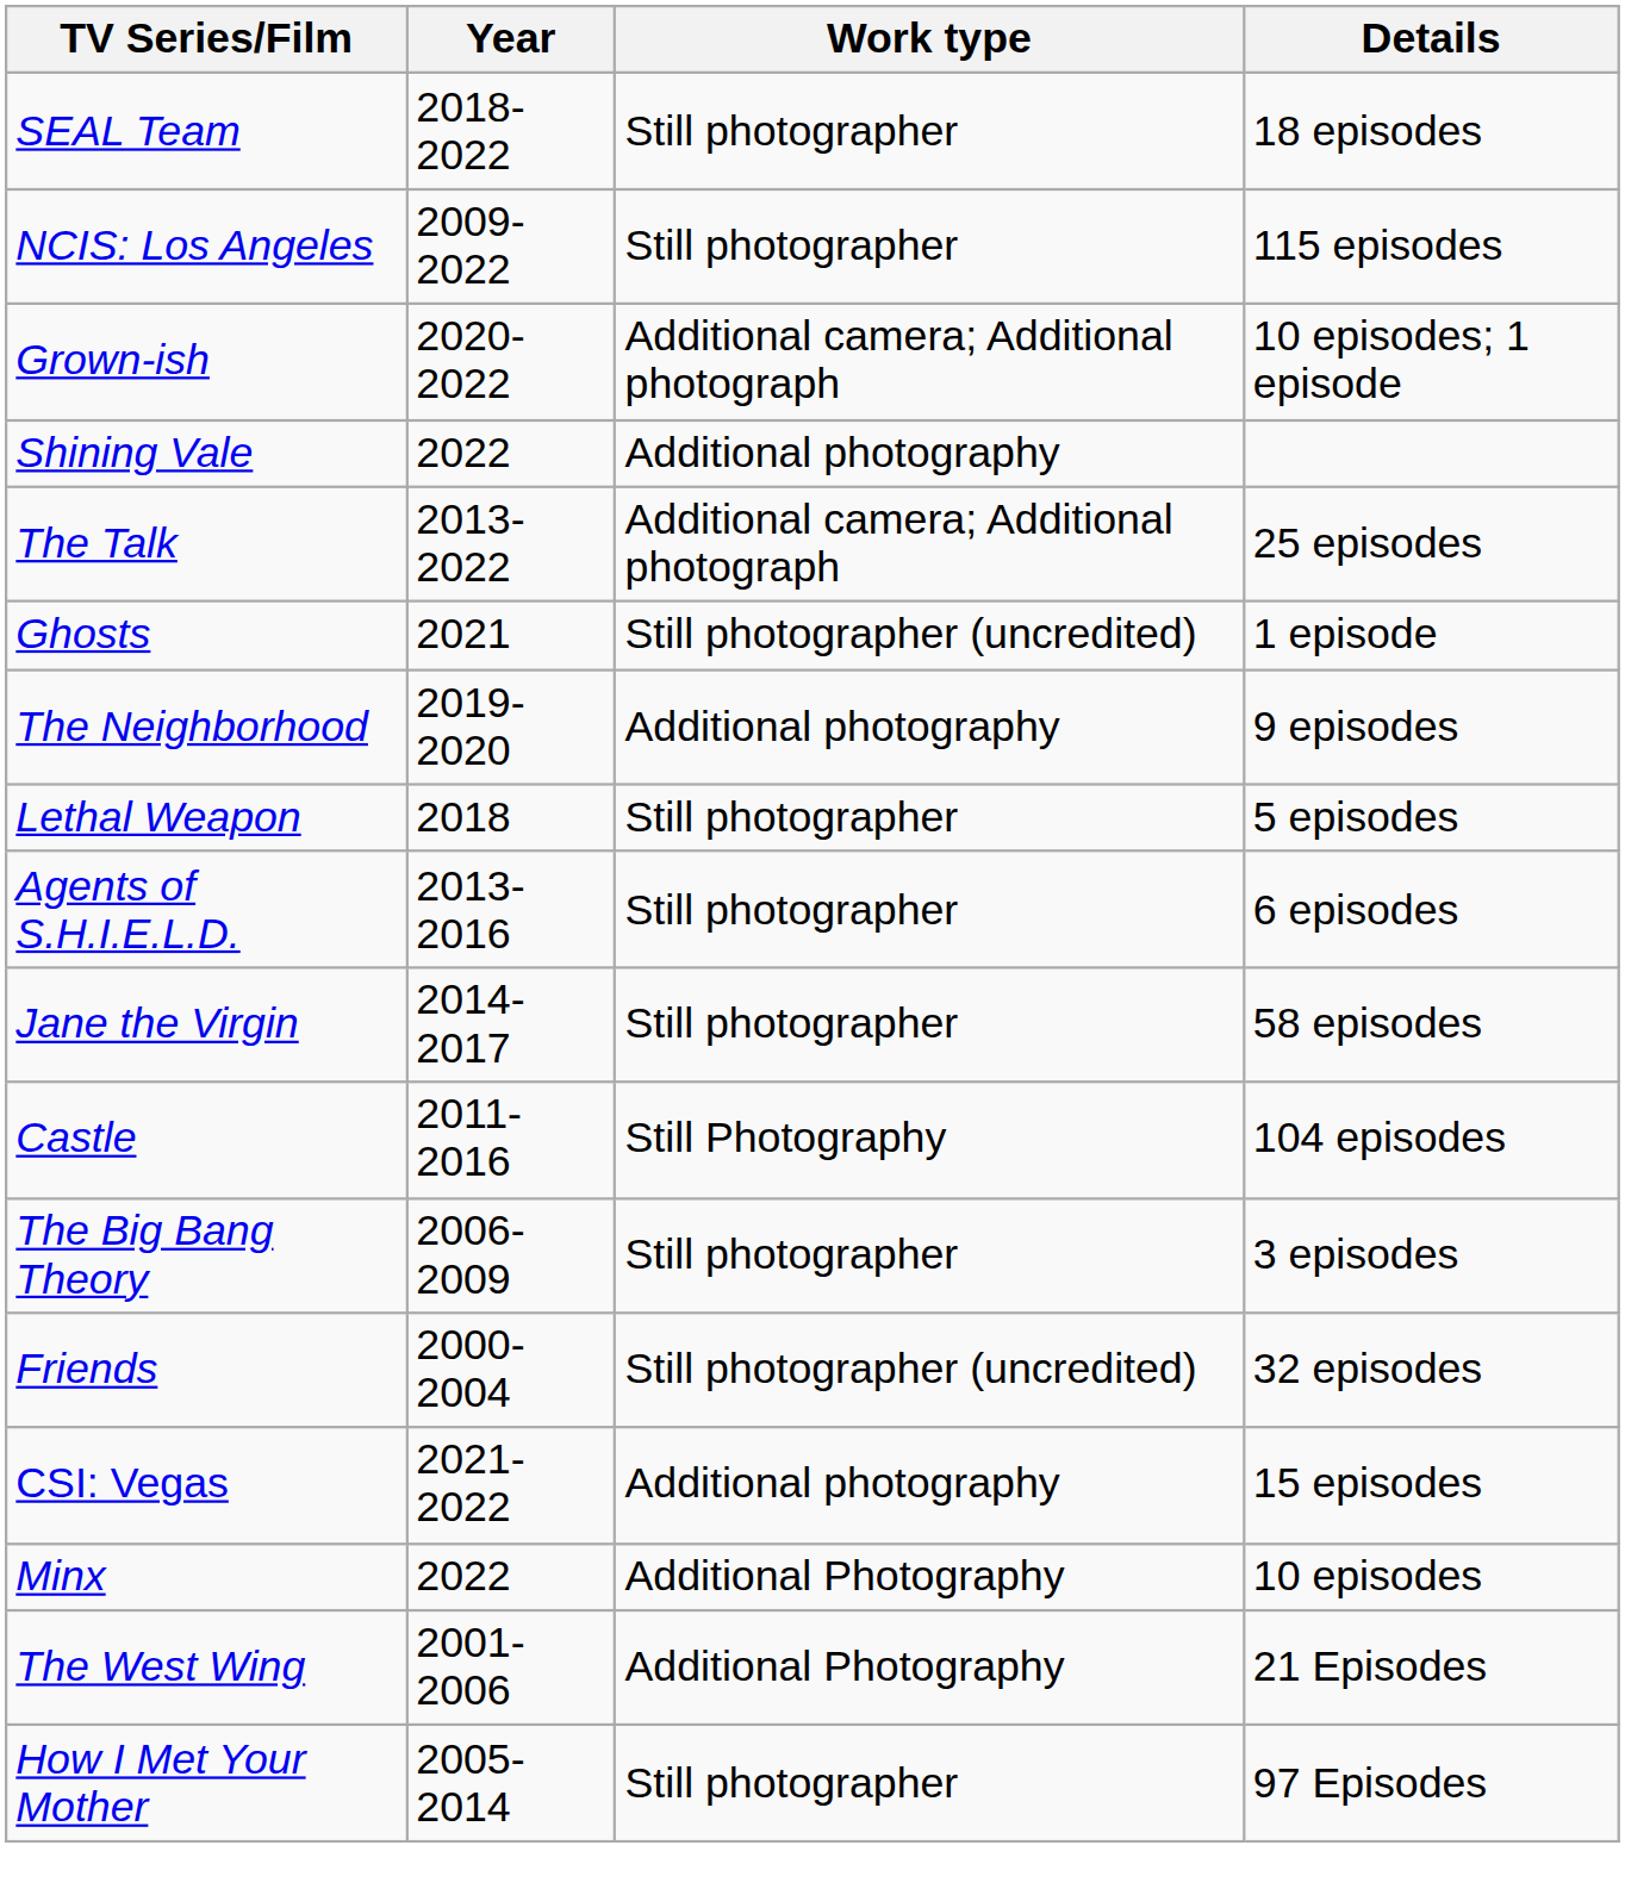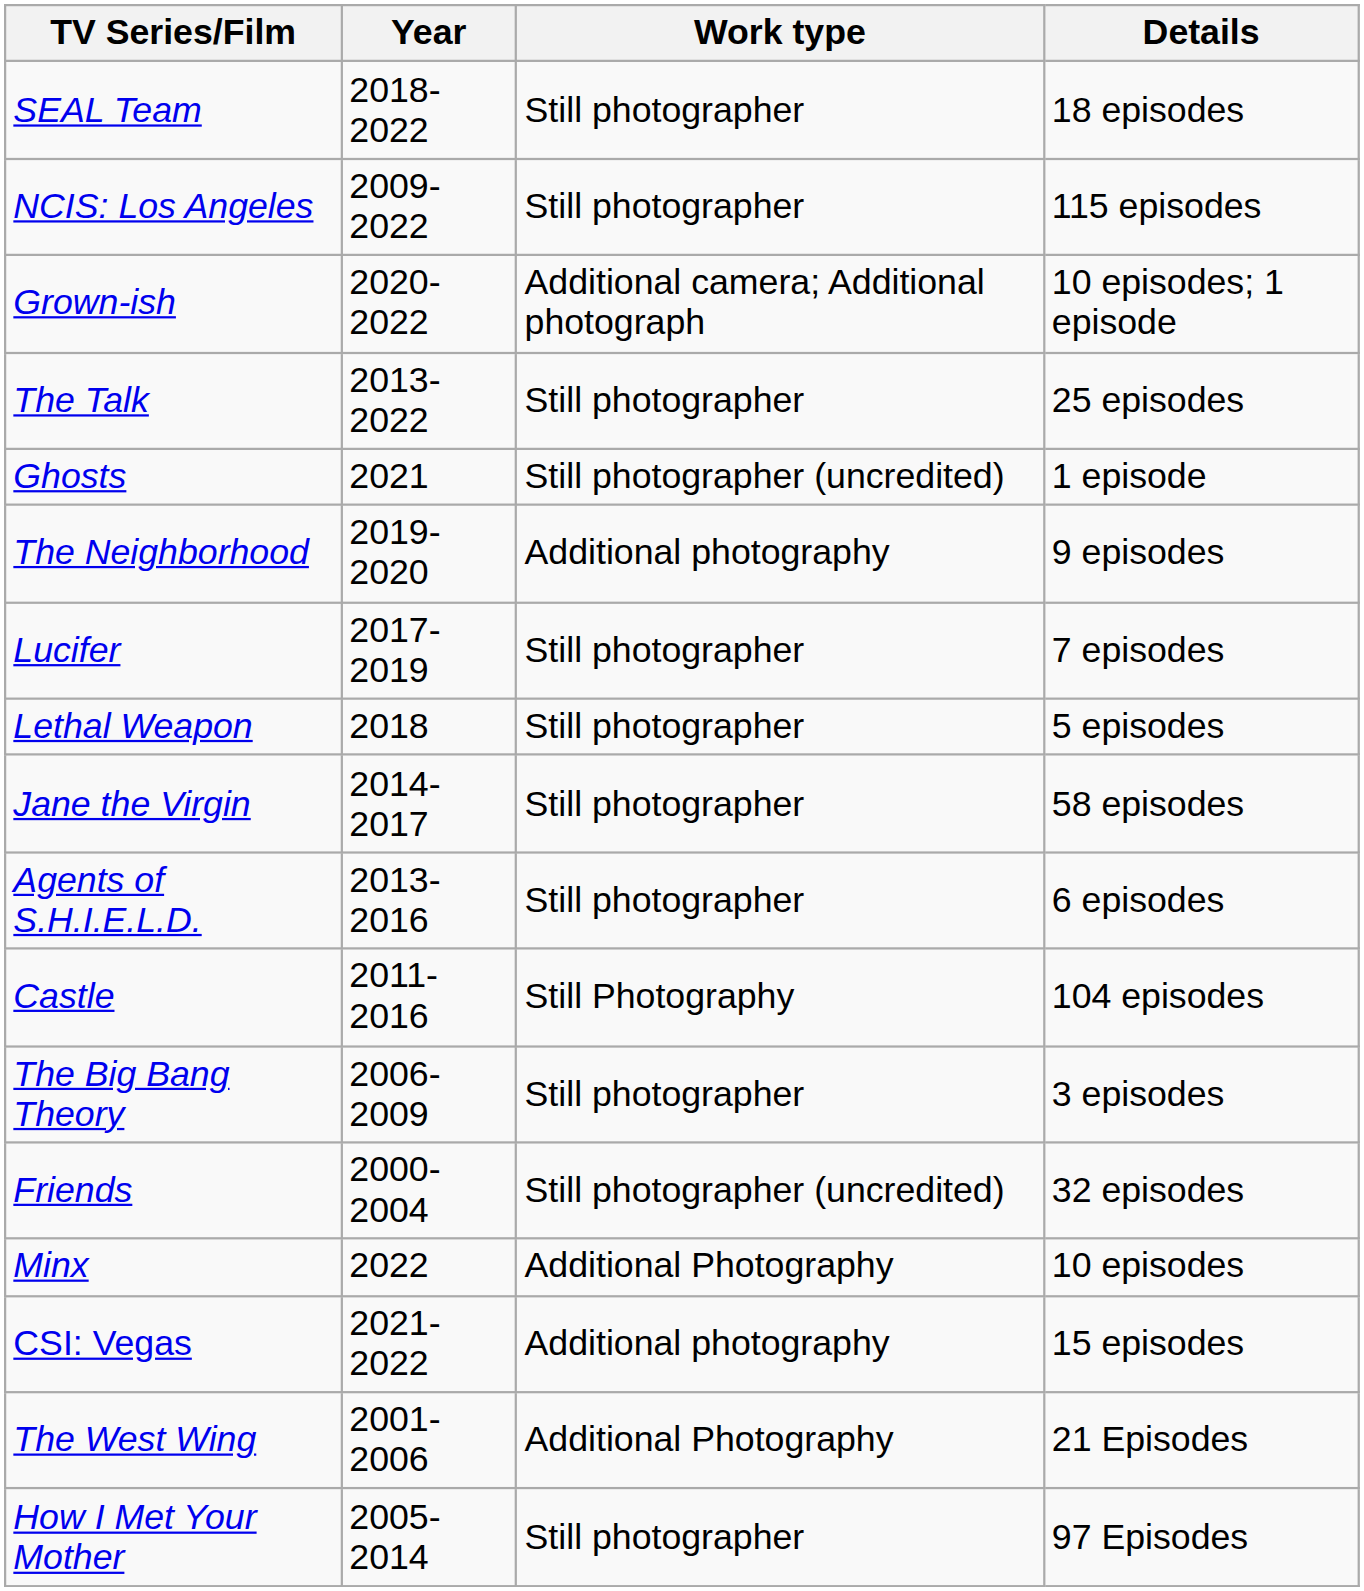- row: Shining Vale | 2022 | Additional photography
The Talk | Work type: Additional camera; Additional photograph -> Still photographer
+ row: Lucifer | 2017-2019 | Still photographer | 7 episodes
rows swapped: Jane the Virgin <-> Agents of S.H.I.E.L.D.
rows swapped: Minx <-> CSI: Vegas
